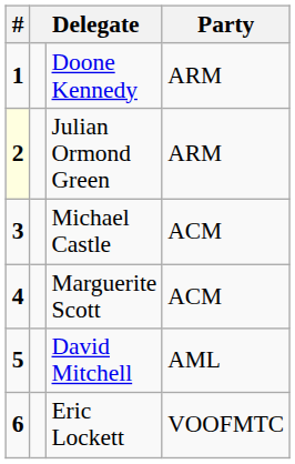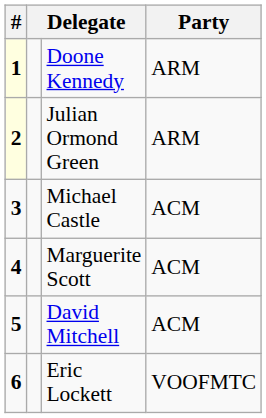Doone Kennedy | #: no background -> lightyellow background
David Mitchell | Party: AML -> ACM
